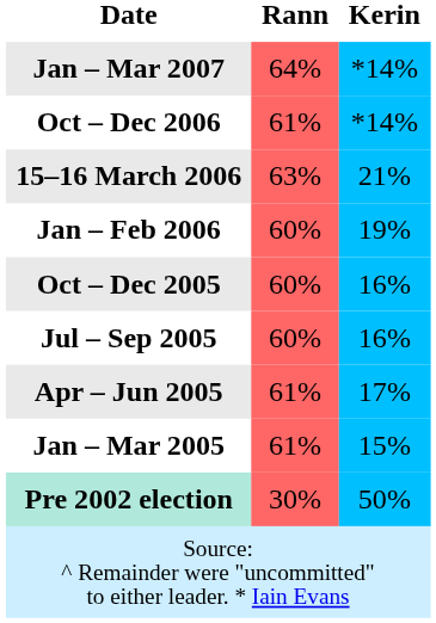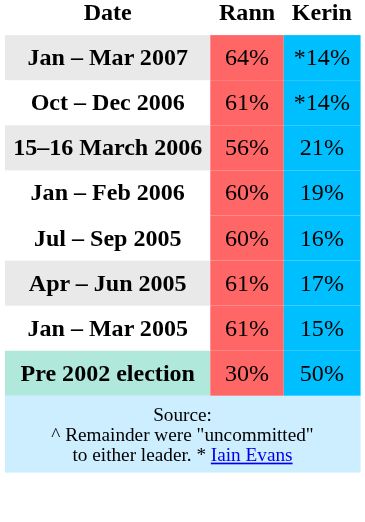15–16 March 2006 | Rann: 63% -> 56%
- row: Oct – Dec 2005 | 60% | 16%
